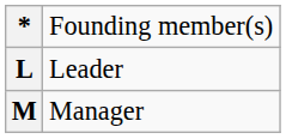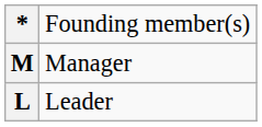rows swapped: L <-> M
